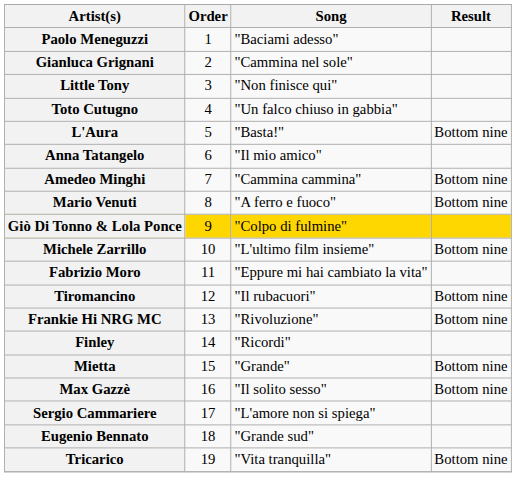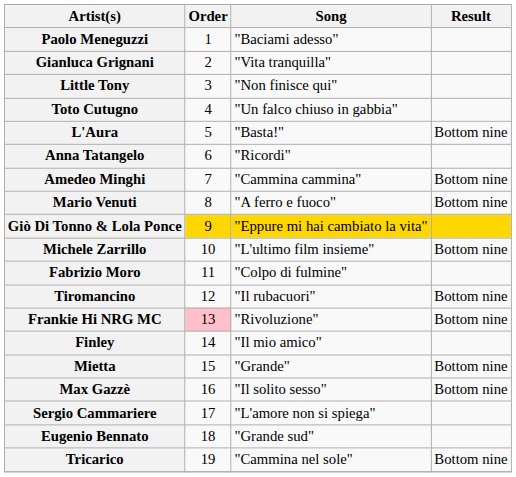Gianluca Grignani | Song: "Cammina nel sole" -> "Vita tranquilla"
Anna Tatangelo | Song: "Il mio amico" -> "Ricordi"
Giò Di Tonno & Lola Ponce | Song: "Colpo di fulmine" -> "Eppure mi hai cambiato la vita"
Fabrizio Moro | Song: "Eppure mi hai cambiato la vita" -> "Colpo di fulmine"
Frankie Hi NRG MC | Order: no background -> pink background
Finley | Song: "Ricordi" -> "Il mio amico"
Tricarico | Song: "Vita tranquilla" -> "Cammina nel sole"
